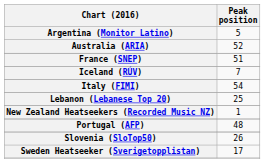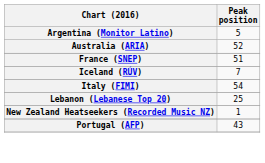Portugal (AFP) | Peak position: 48 -> 43
- row: Slovenia (SloTop50) | 26
- row: Sweden Heatseeker (Sverigetopplistan) | 17
